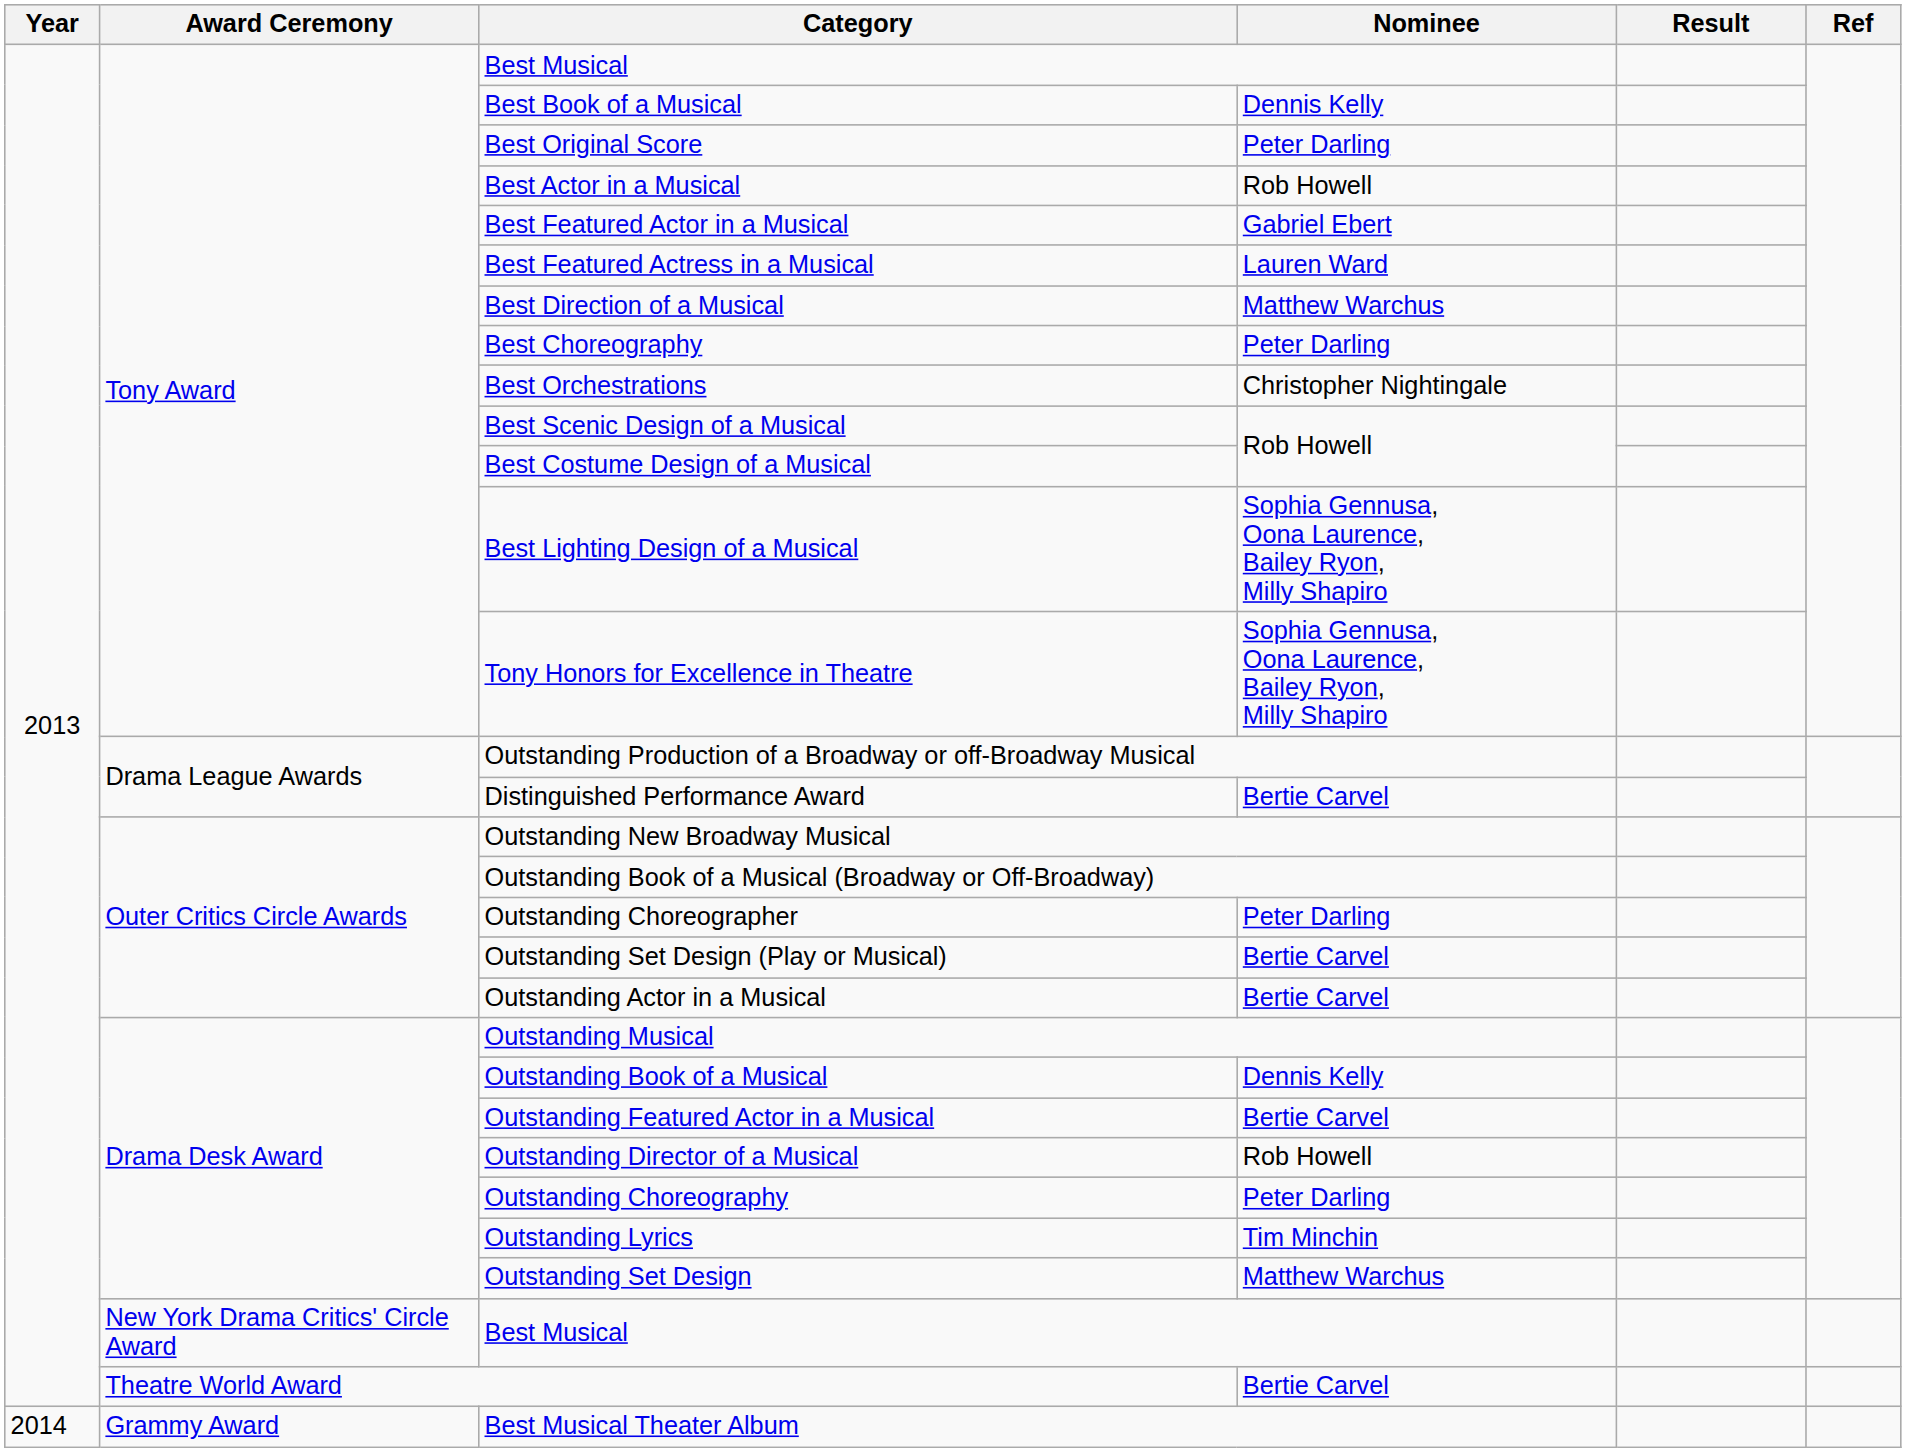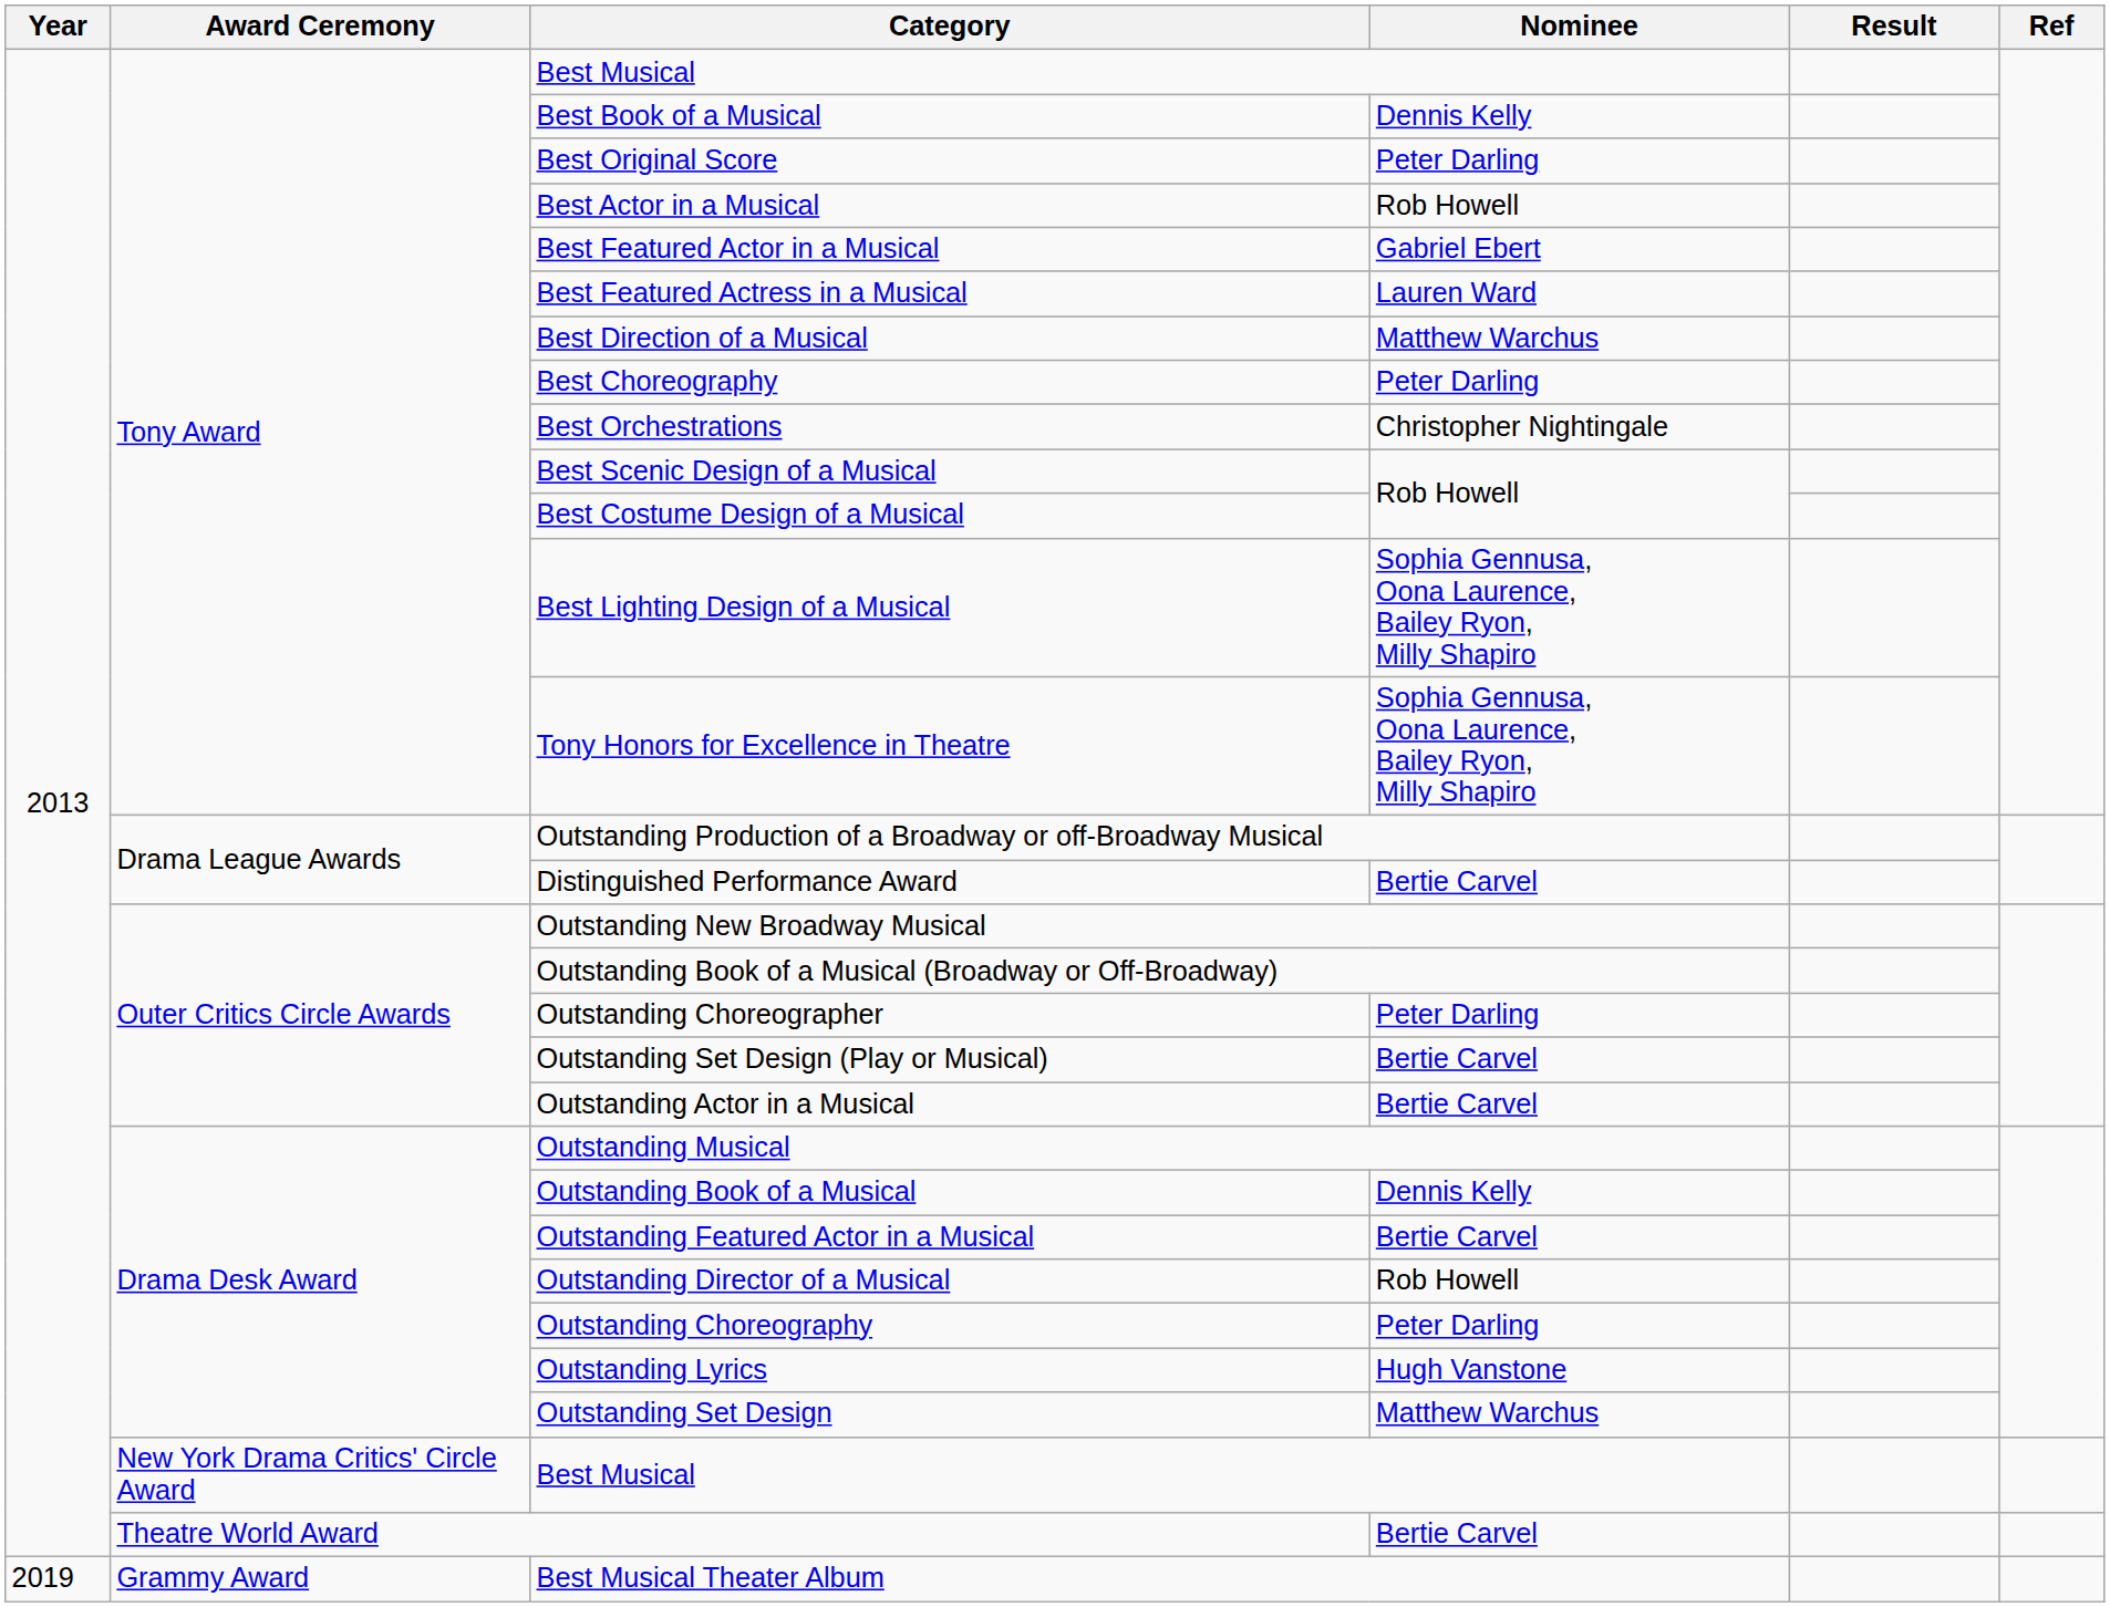Outstanding Lyrics | Nominee: Tim Minchin -> Hugh Vanstone
Best Musical Theater Album | Year: 2014 -> 2019
